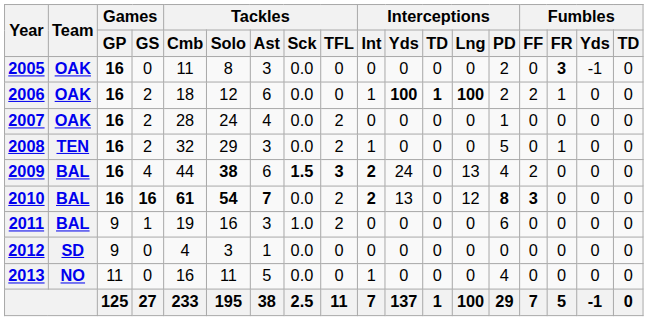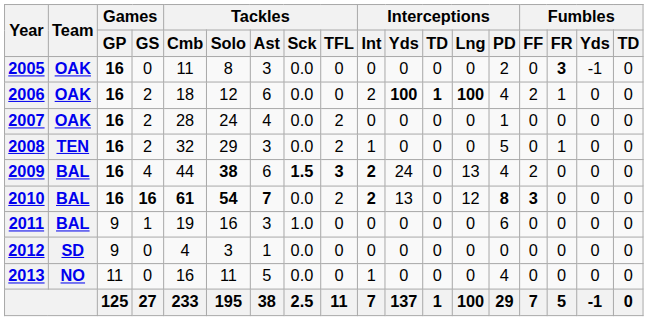2006 | Interceptions / Int: 1 -> 2
2006 | Interceptions / PD: 2 -> 4
2011 | Tackles / TFL: 2 -> 0
